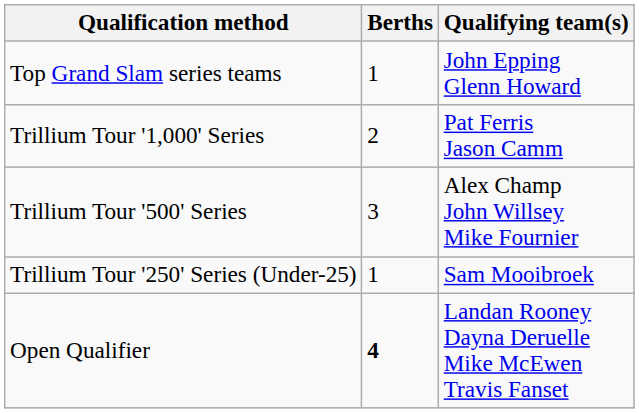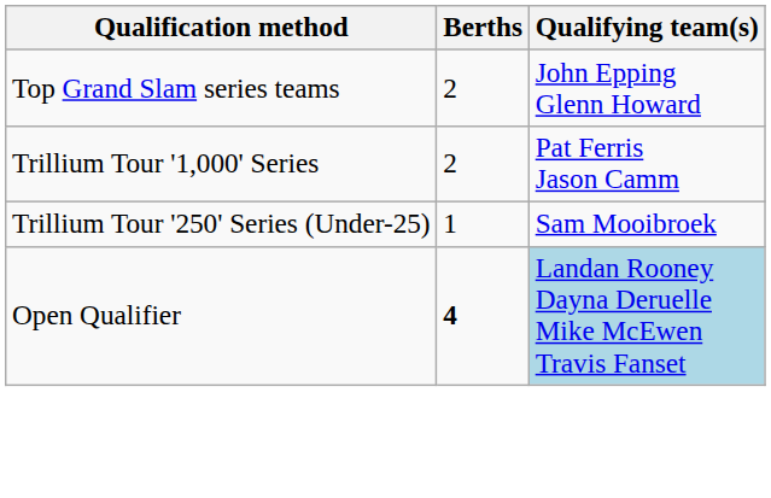Top Grand Slam series teams | Berths: 1 -> 2
- row: Trillium Tour '500' Series | 3 | Alex Champ John Willsey Mike Fournier
Open Qualifier | Qualifying team(s): no background -> lightblue background
